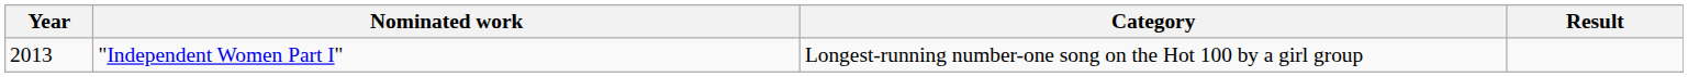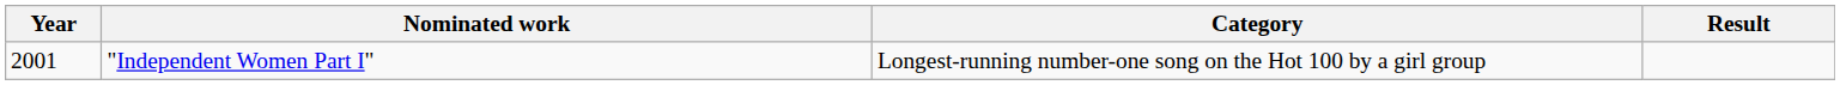"Independent Women Part I" | Year: 2013 -> 2001
